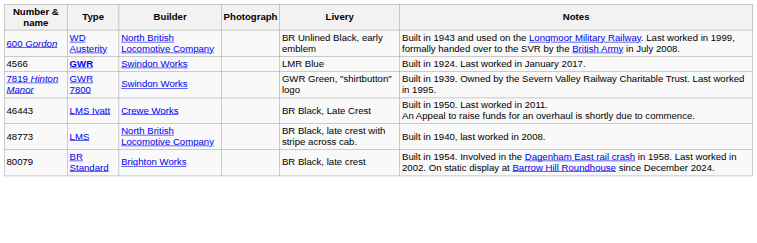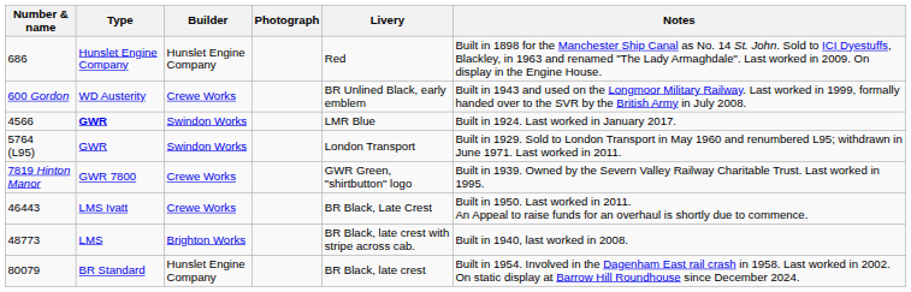+ row: 686 | Hunslet Engine Company | Hunslet Engine Company | Red | Built in 1898 for the Manchester Ship Canal as No. 14 St. John. Sold to ICI Dyestuffs, Blackley, in 1963 and renamed "The Lady Armaghdale". Last worked in 2009. On display in the Engine House.
600 Gordon | Builder: North British Locomotive Company -> Crewe Works
+ row: 5764 (L95) | GWR | Swindon Works | London Transport | Built in 1929. Sold to London Transport in May 1960 and renumbered L95; withdrawn in June 1971. Last worked in 2011.
7819 Hinton Manor | Builder: Swindon Works -> Crewe Works
48773 | Builder: North British Locomotive Company -> Brighton Works
80079 | Builder: Brighton Works -> Hunslet Engine Company
